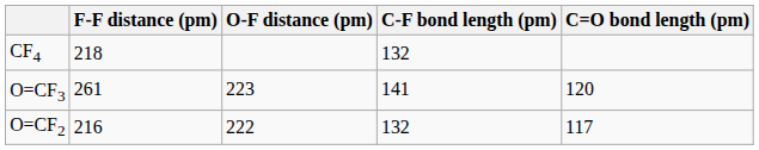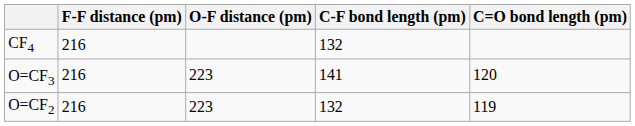CF4 | F-F distance (pm): 218 -> 216
O=CF3 | F-F distance (pm): 261 -> 216
O=CF2 | O-F distance (pm): 222 -> 223
O=CF2 | C=O bond length (pm): 117 -> 119
